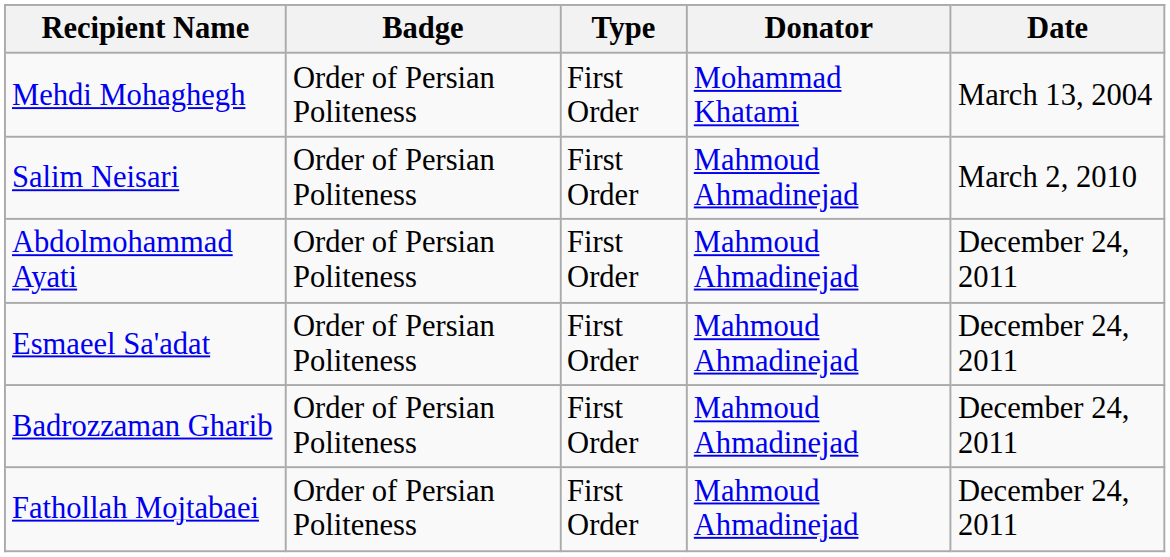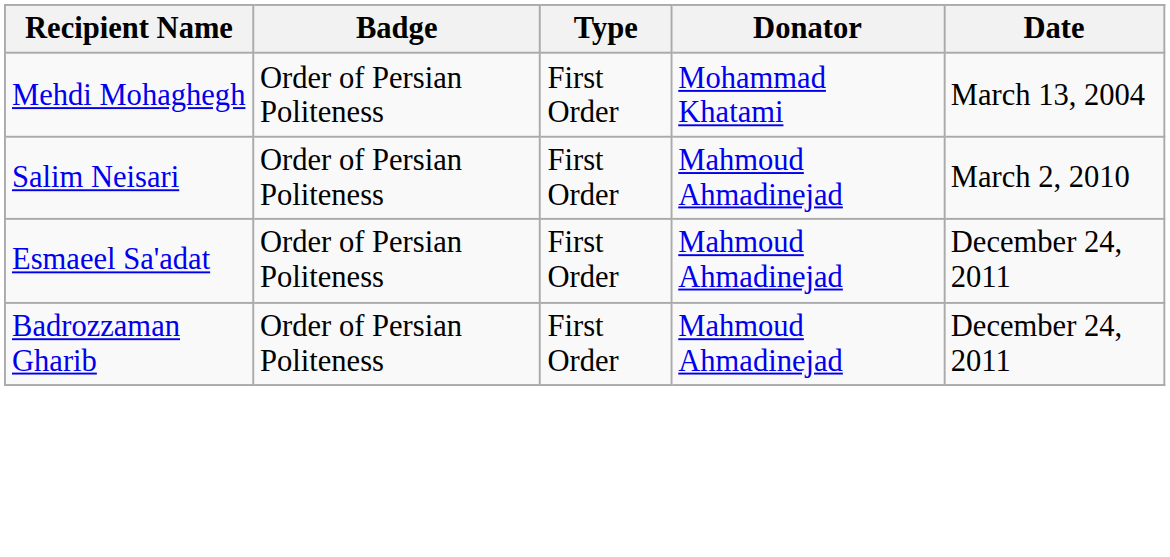- row: Abdolmohammad Ayati | Order of Persian Politeness | First Order | Mahmoud Ahmadinejad | December 24, 2011
- row: Fathollah Mojtabaei | Order of Persian Politeness | First Order | Mahmoud Ahmadinejad | December 24, 2011
